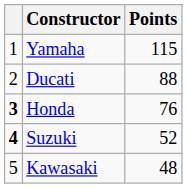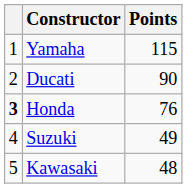Ducati | Points: 88 -> 90
Suzuki | column 1: bold -> normal
Suzuki | Points: 52 -> 49
